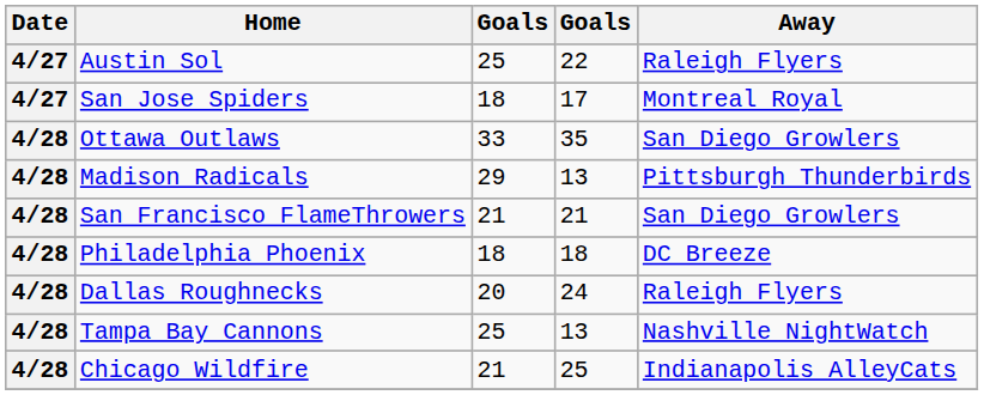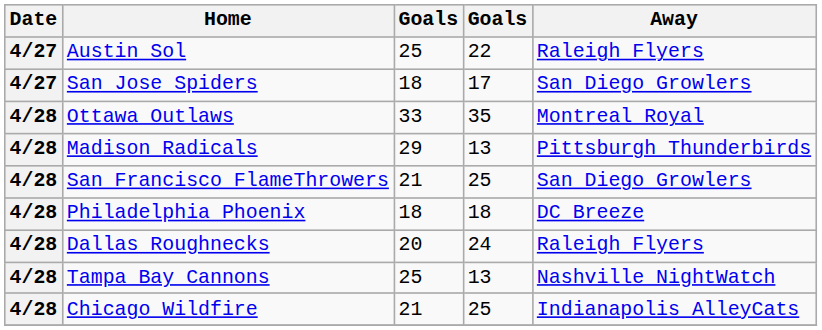San Jose Spiders | Away: Montreal Royal -> San Diego Growlers
Ottawa Outlaws | Away: San Diego Growlers -> Montreal Royal
San Francisco FlameThrowers | column 4: 21 -> 25
